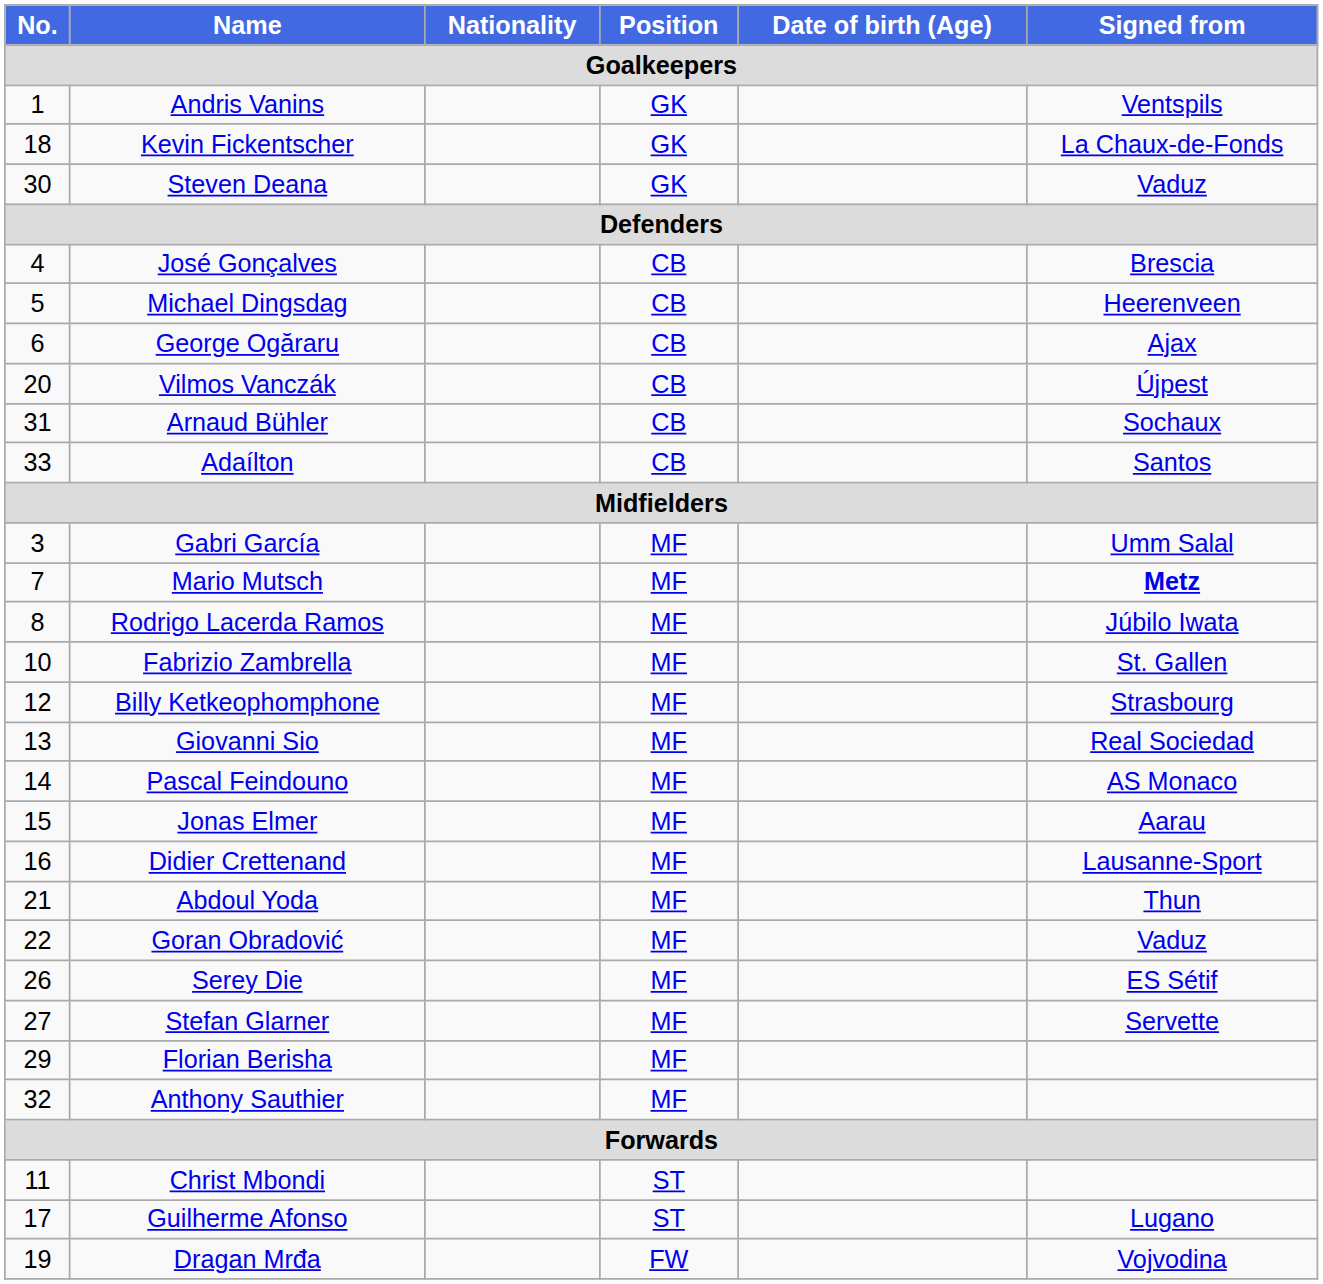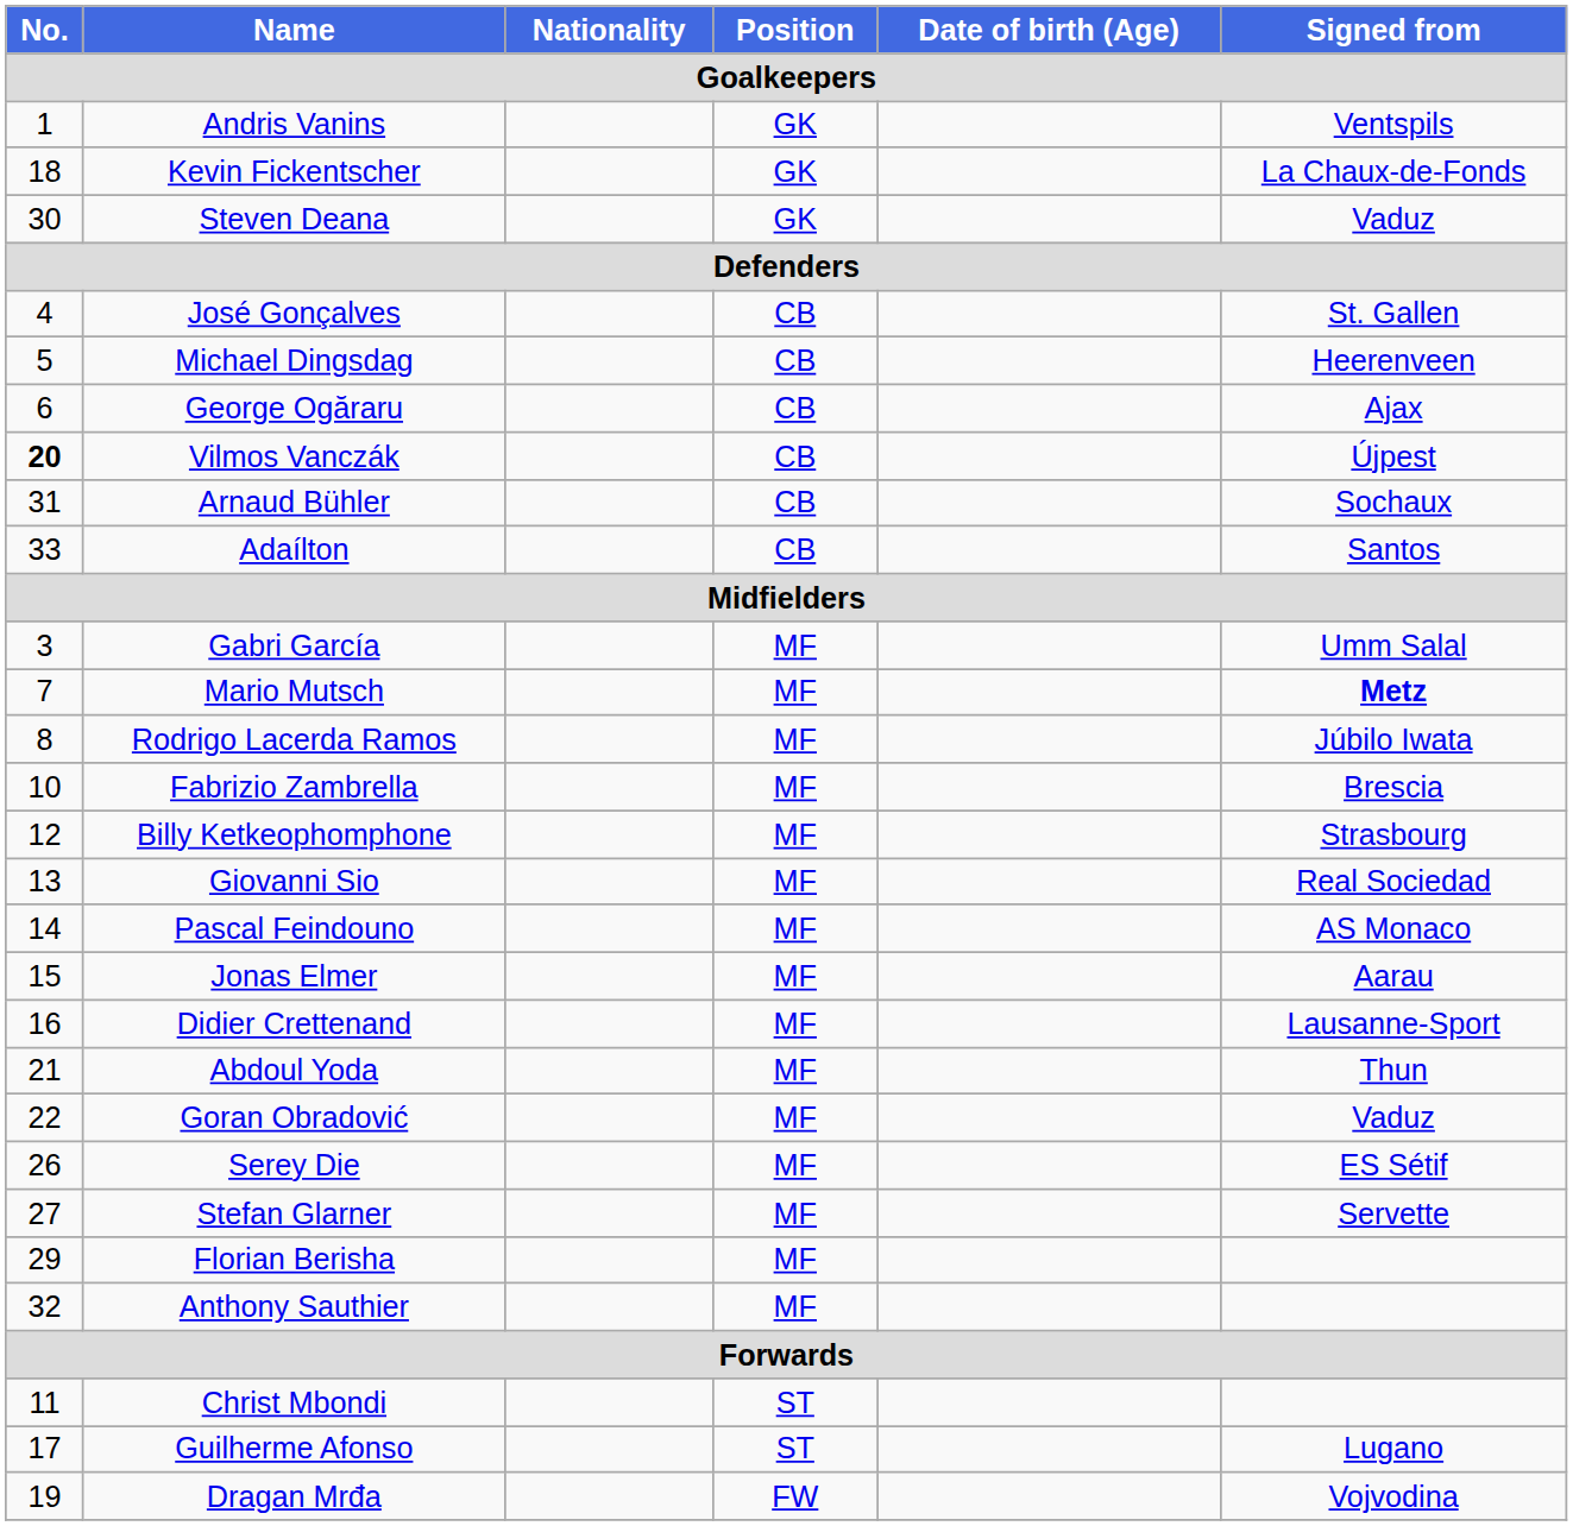José Gonçalves | Signed from: Brescia -> St. Gallen
Vilmos Vanczák | No.: normal -> bold
Fabrizio Zambrella | Signed from: St. Gallen -> Brescia
